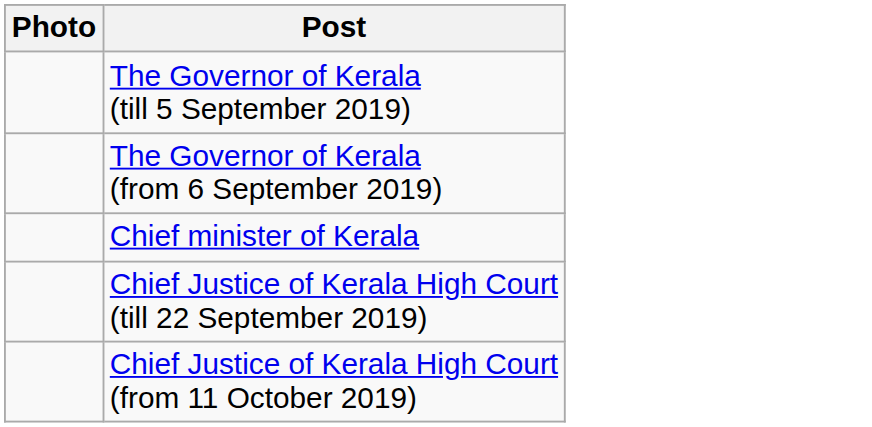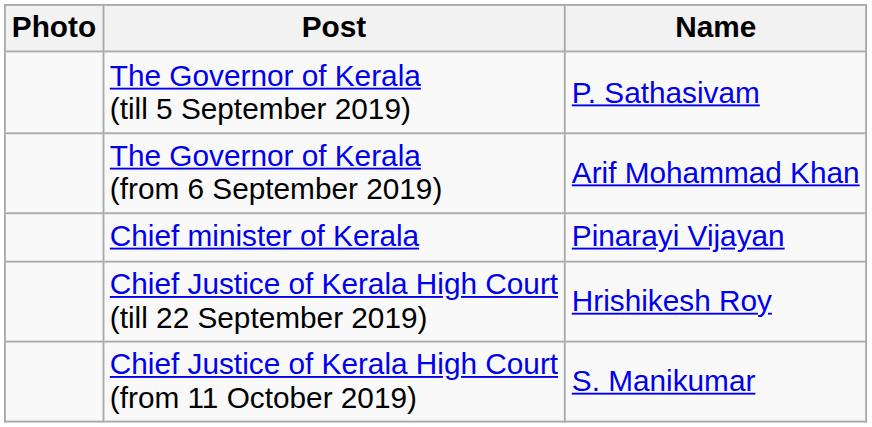+ column: Name | P. Sathasivam | Arif Mohammad Khan | Pinarayi Vijayan | Hrishikesh Roy | S. Manikumar
